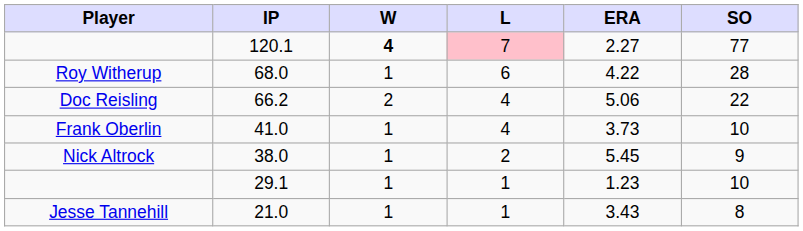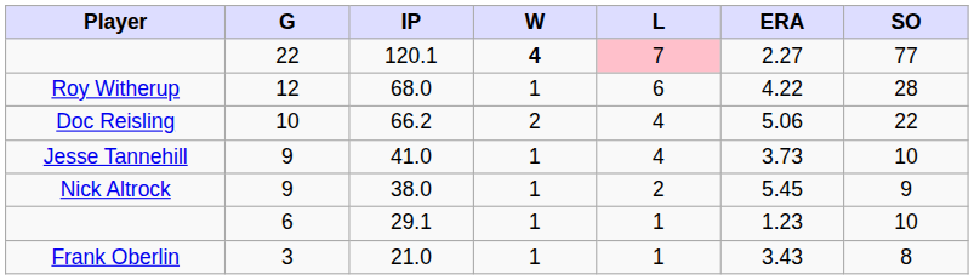+ column: G | 22 | 12 | 10 | 9 | 9 | 6 | 3
41.0 | Player: Frank Oberlin -> Jesse Tannehill
21.0 | Player: Jesse Tannehill -> Frank Oberlin
